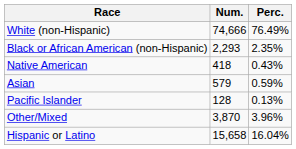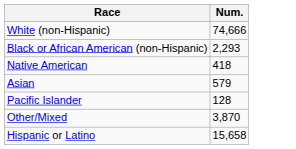- column: Perc. | 76.49% | 2.35% | 0.43% | 0.59% | 0.13% | 3.96% | 16.04%
